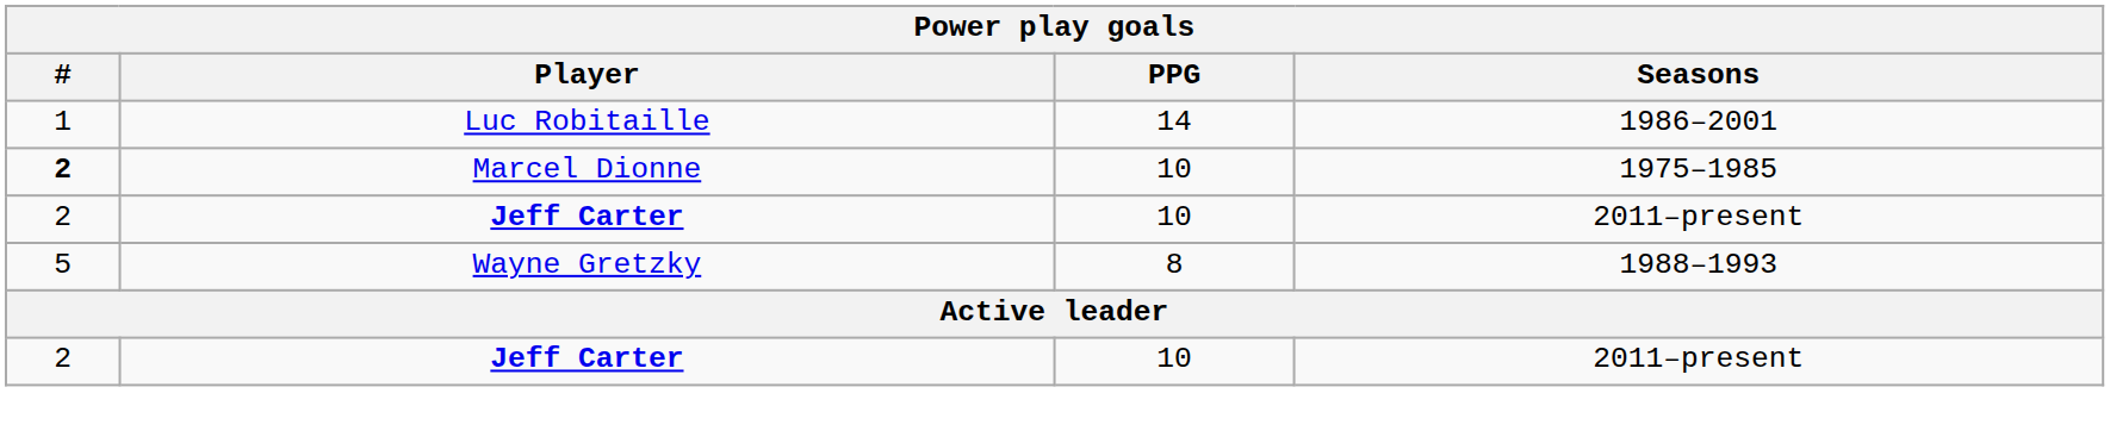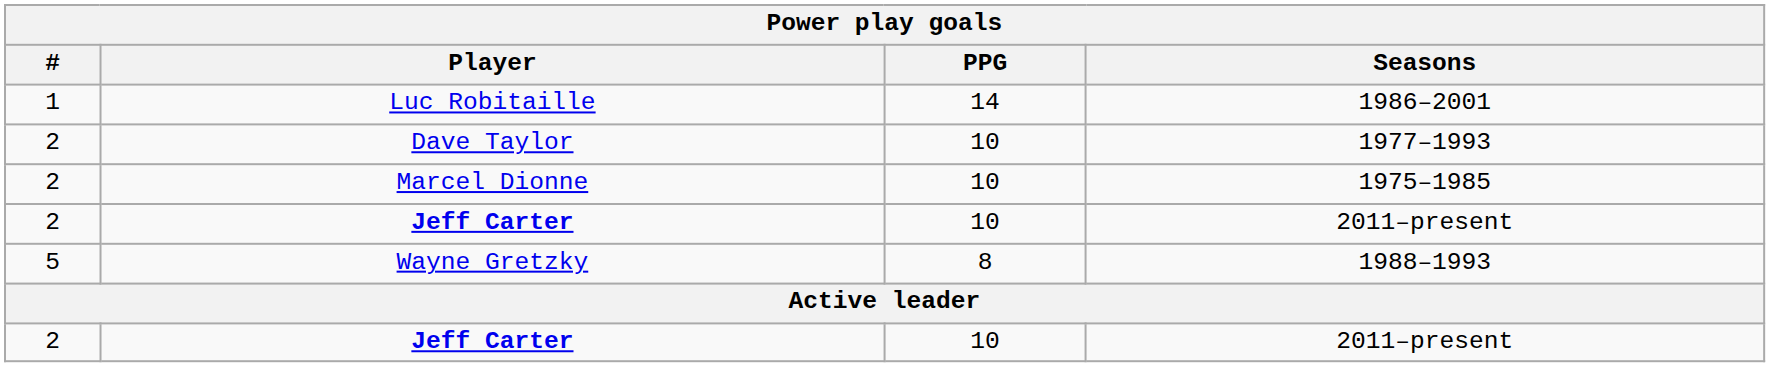+ row: 2 | Dave Taylor | 10 | 1977–1993
Marcel Dionne | #: bold -> normal
